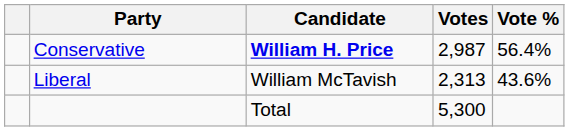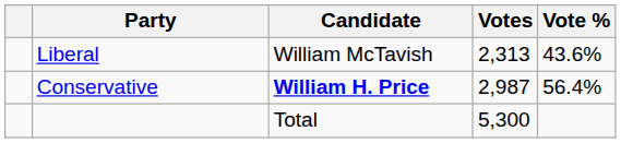rows swapped: Conservative <-> Liberal
